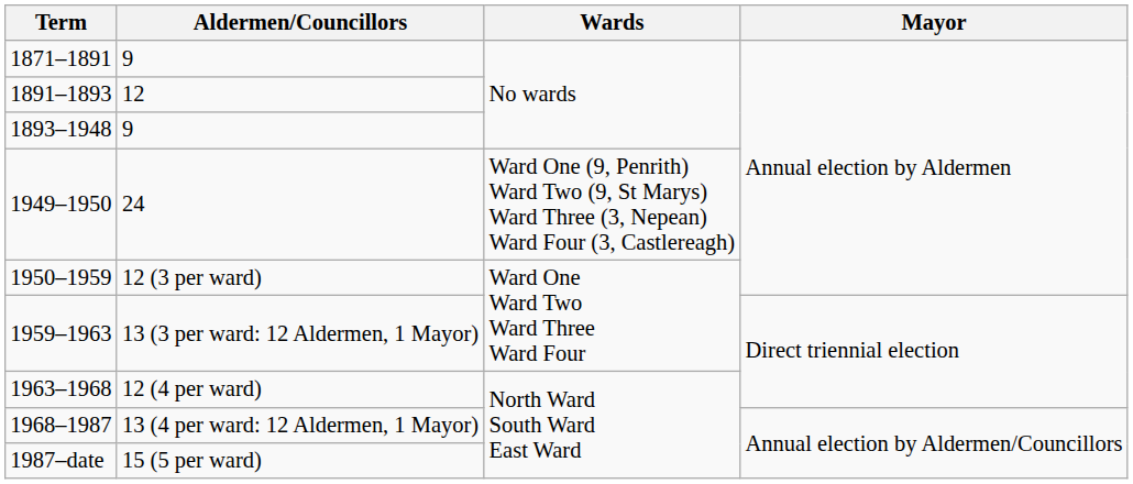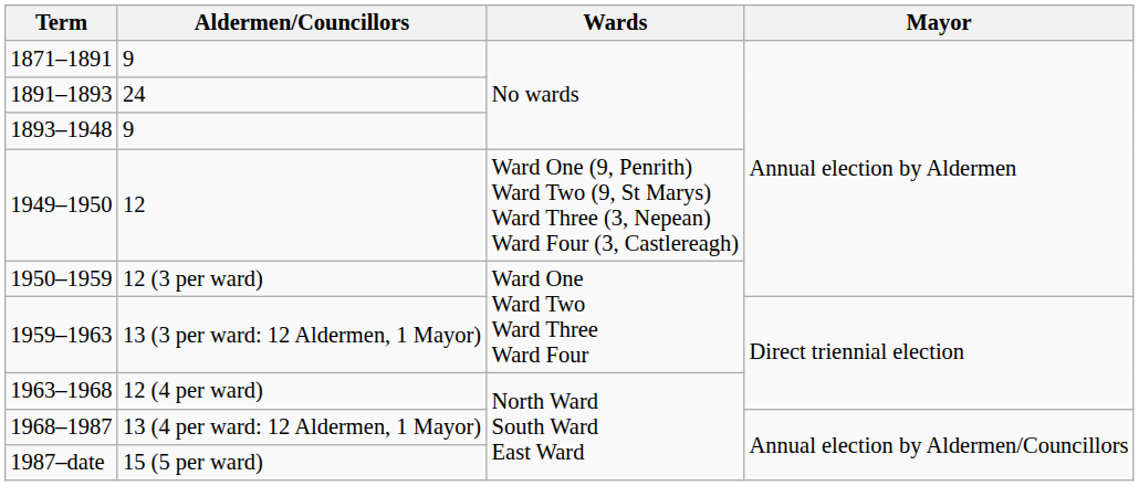1891–1893 | Aldermen/Councillors: 12 -> 24
1949–1950 | Aldermen/Councillors: 24 -> 12
